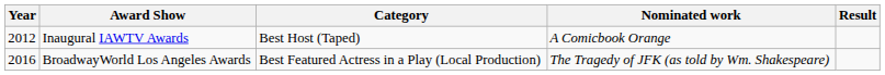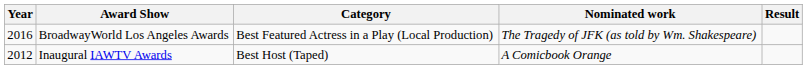rows swapped: Inaugural IAWTV Awards <-> BroadwayWorld Los Angeles Awards
